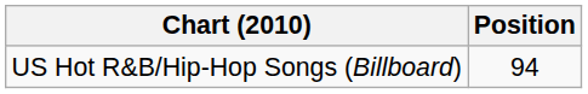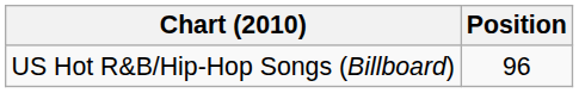US Hot R&B/Hip-Hop Songs (Billboard) | Position: 94 -> 96
